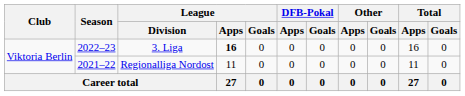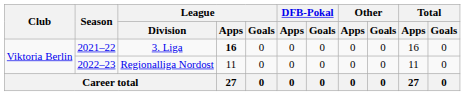3. Liga | Season: 2022–23 -> 2021–22
Regionalliga Nordost | Season: 2021–22 -> 2022–23
